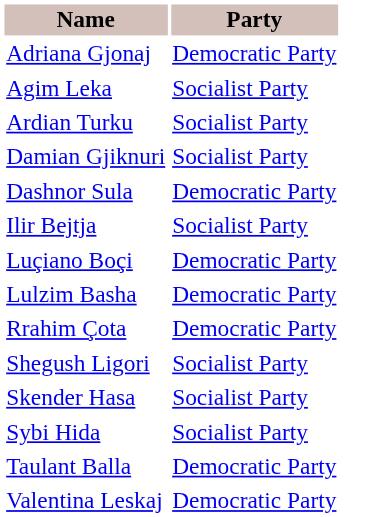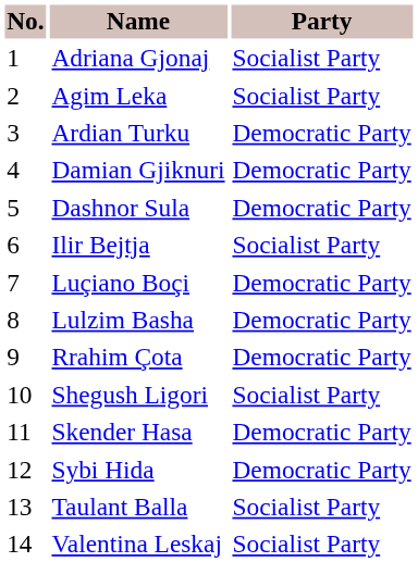+ column: No. | 1 | 2 | 3 | 4 | 5 | 6 | 7 | 8 | 9 | 10 | 11 | 12 | 13 | 14
Adriana Gjonaj | Party: Democratic Party -> Socialist Party
Ardian Turku | Party: Socialist Party -> Democratic Party
Damian Gjiknuri | Party: Socialist Party -> Democratic Party
Skender Hasa | Party: Socialist Party -> Democratic Party
Sybi Hida | Party: Socialist Party -> Democratic Party
Taulant Balla | Party: Democratic Party -> Socialist Party
Valentina Leskaj | Party: Democratic Party -> Socialist Party
